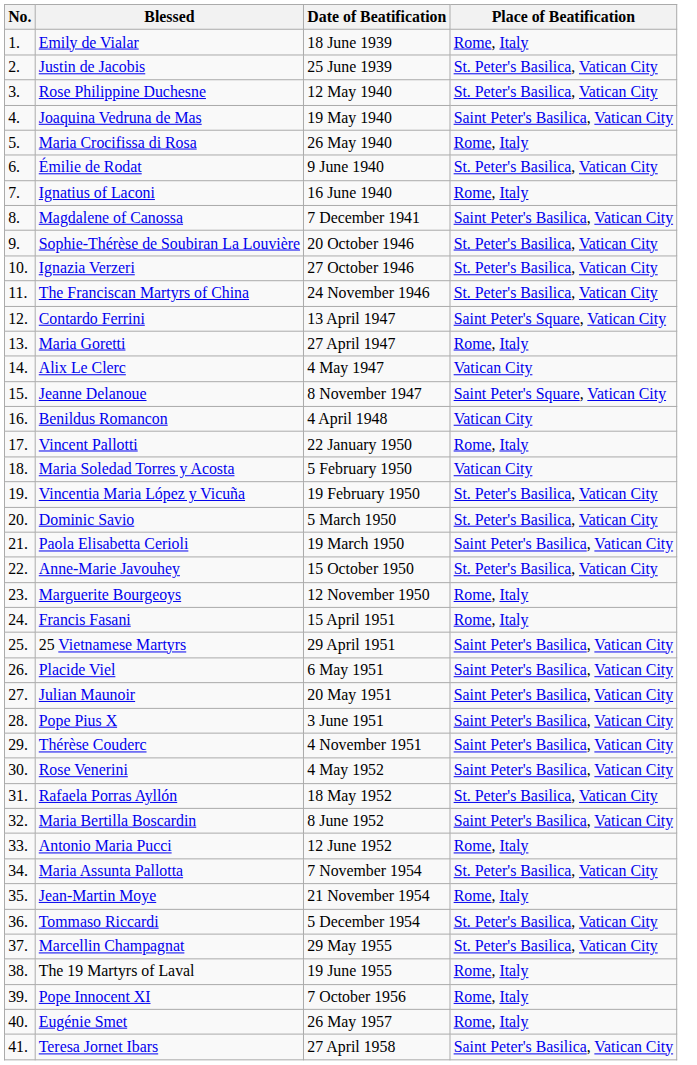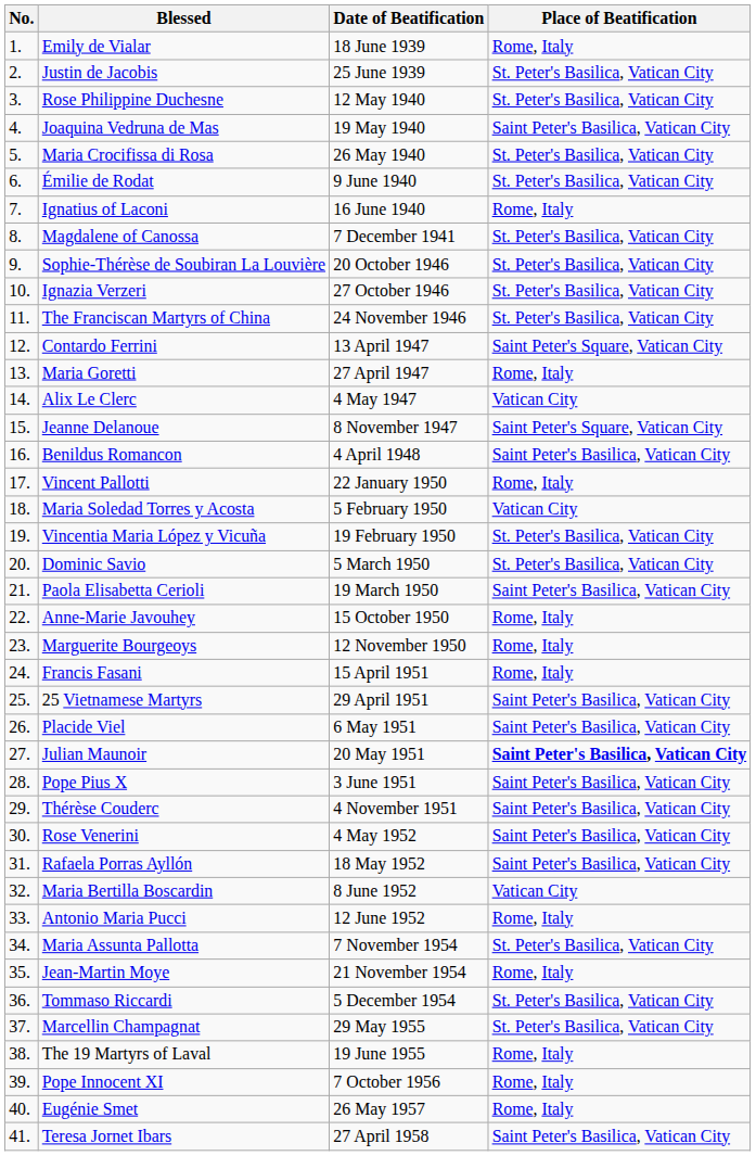Maria Crocifissa di Rosa | Place of Beatification: Rome, Italy -> St. Peter's Basilica, Vatican City
Magdalene of Canossa | Place of Beatification: Saint Peter's Basilica, Vatican City -> St. Peter's Basilica, Vatican City
Benildus Romancon | Place of Beatification: Vatican City -> Saint Peter's Basilica, Vatican City
Anne-Marie Javouhey | Place of Beatification: St. Peter's Basilica, Vatican City -> Rome, Italy
Julian Maunoir | Place of Beatification: normal -> bold
Rafaela Porras Ayllón | Place of Beatification: St. Peter's Basilica, Vatican City -> Saint Peter's Basilica, Vatican City
Maria Bertilla Boscardin | Place of Beatification: Saint Peter's Basilica, Vatican City -> Vatican City
